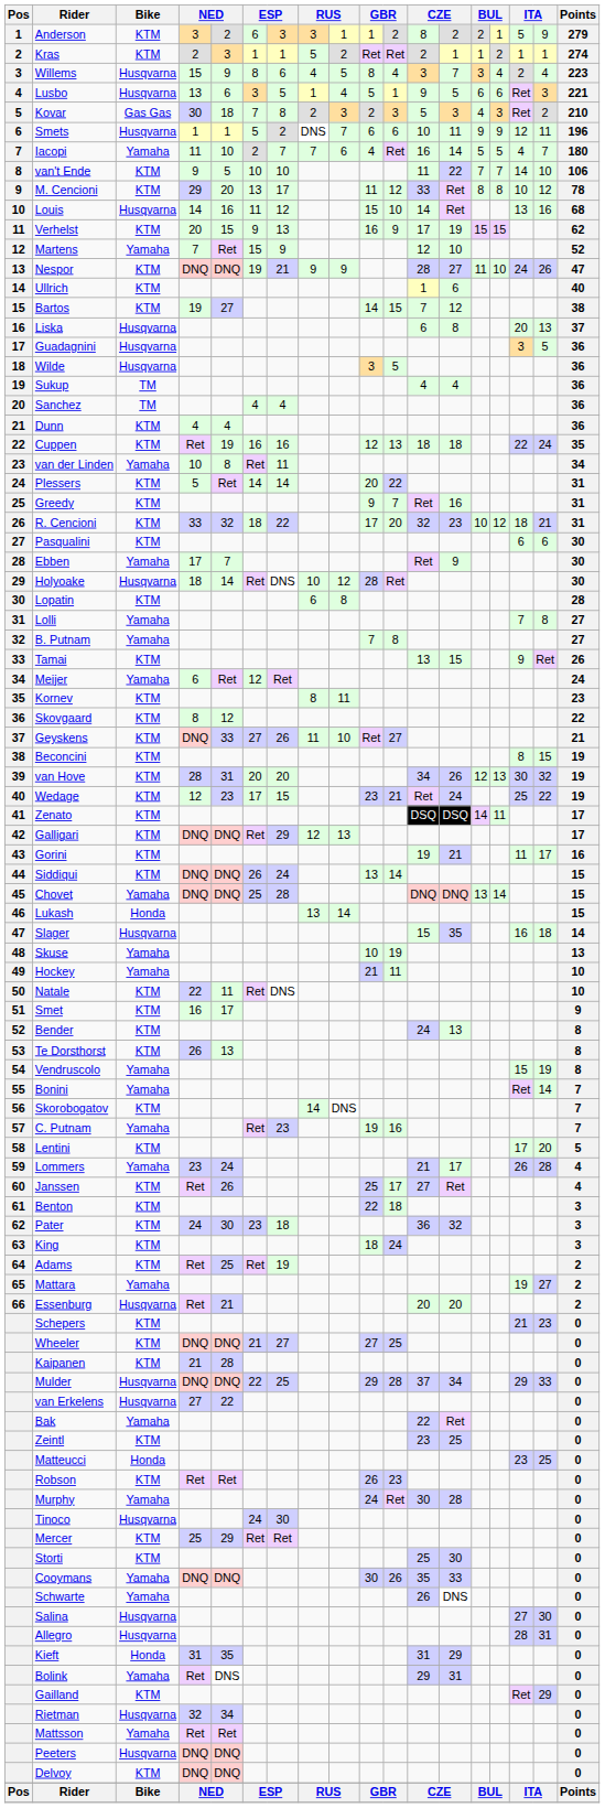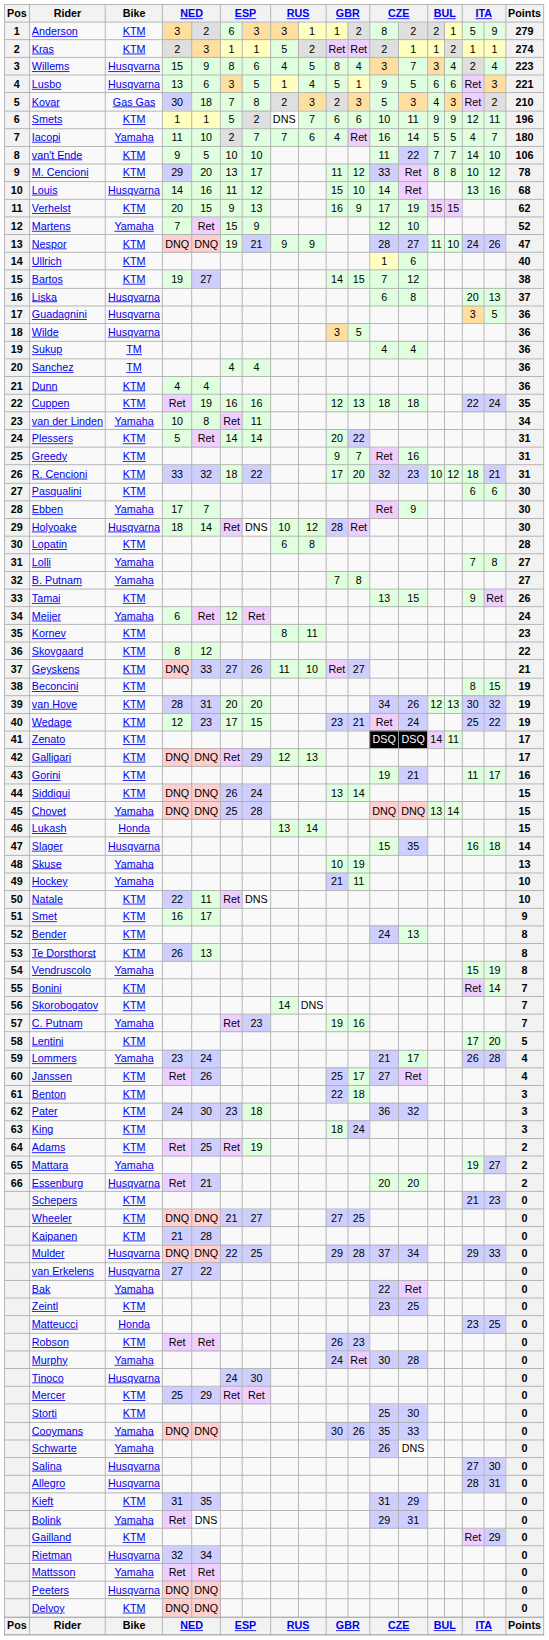Smets | Bike: Husqvarna -> KTM
Bonini | Bike: Yamaha -> KTM
Kieft | Bike: Honda -> KTM
